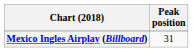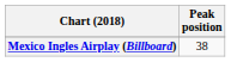Mexico Ingles Airplay (Billboard) | Peak position: 31 -> 38
